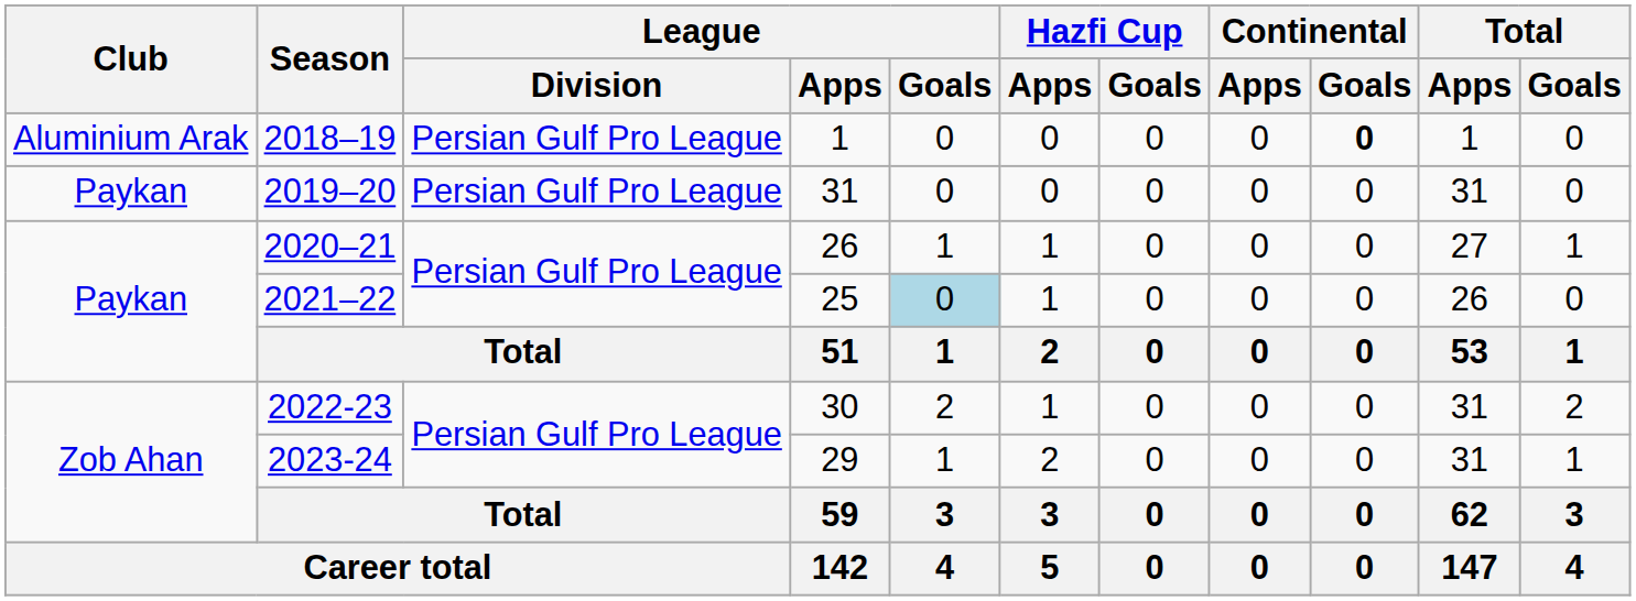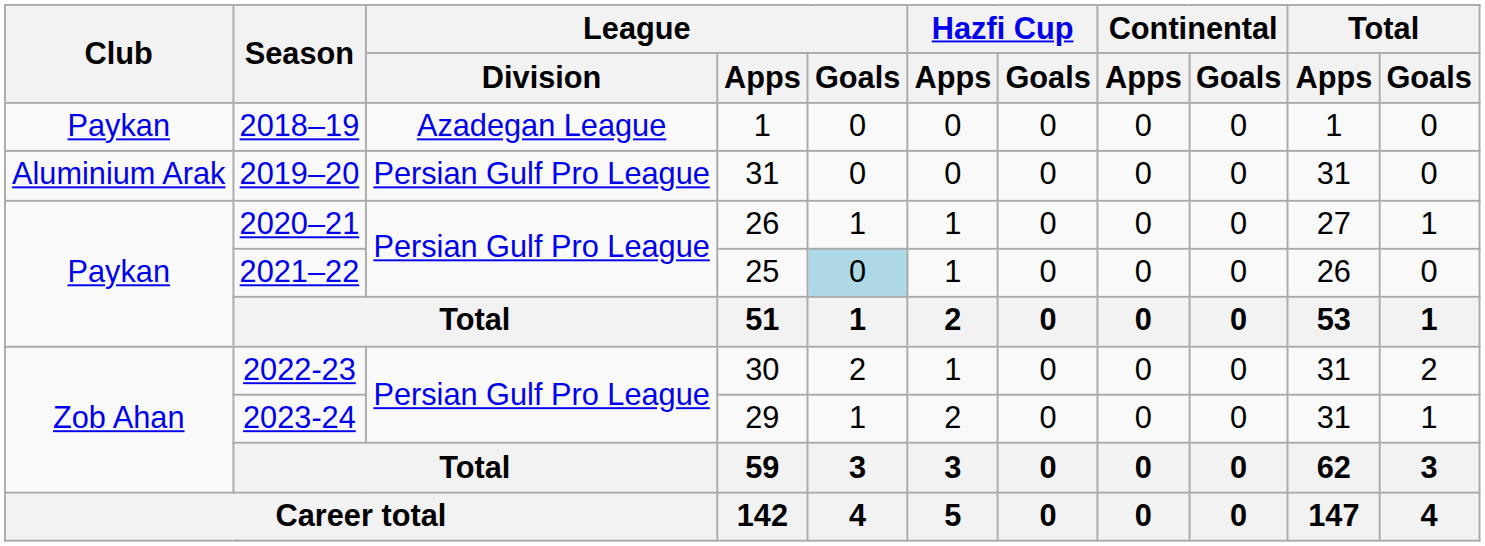2018–19 | Club: Aluminium Arak -> Paykan
2018–19 | League / Division: Persian Gulf Pro League -> Azadegan League
2018–19 | Continental / Goals: bold -> normal
2019–20 | Club: Paykan -> Aluminium Arak
